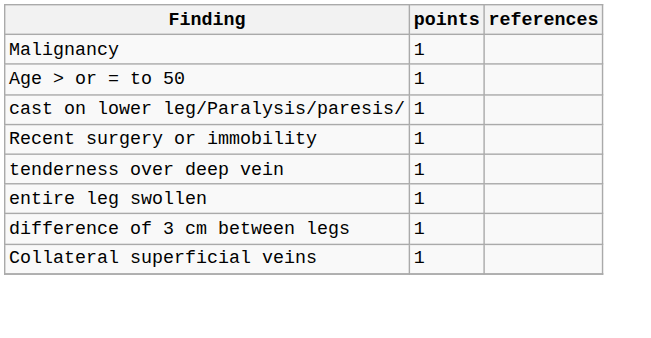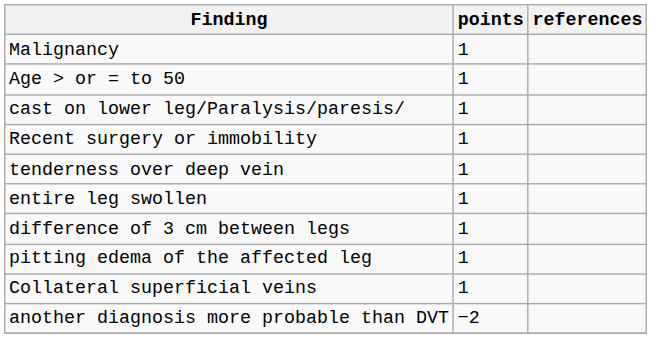+ row: pitting edema of the affected leg | 1
+ row: another diagnosis more probable than DVT | −2
